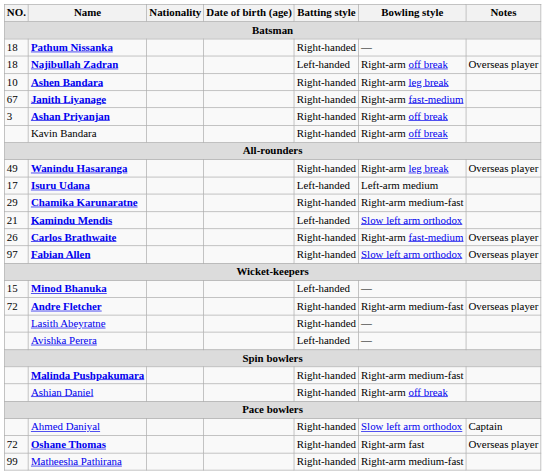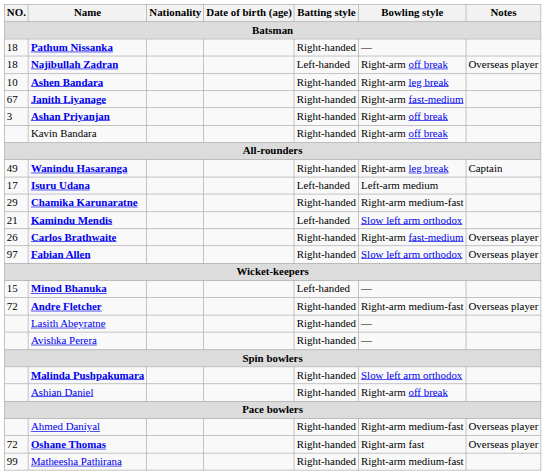Wanindu Hasaranga | Notes: Overseas player -> Captain
Avishka Perera | Batting style: Left-handed -> Right-handed
Malinda Pushpakumara | Bowling style: Right-arm medium-fast -> Slow left arm orthodox
Ahmed Daniyal | Bowling style: Slow left arm orthodox -> Right-arm medium-fast
Ahmed Daniyal | Notes: Captain -> Overseas player
